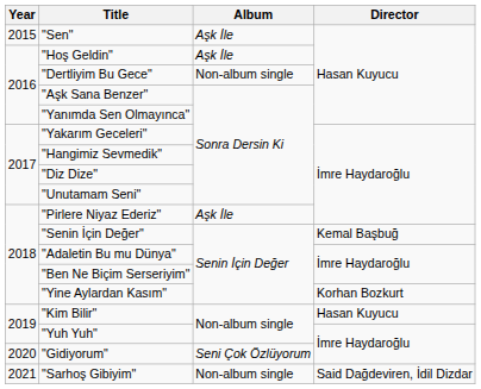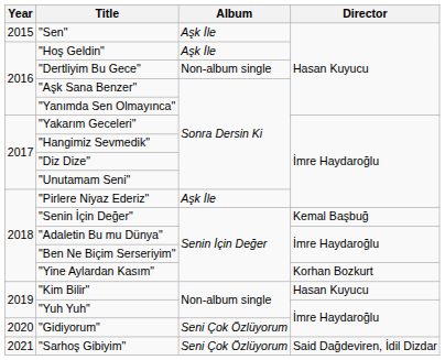"Sarhoş Gibiyim" | Album: Non-album single -> Seni Çok Özlüyorum
